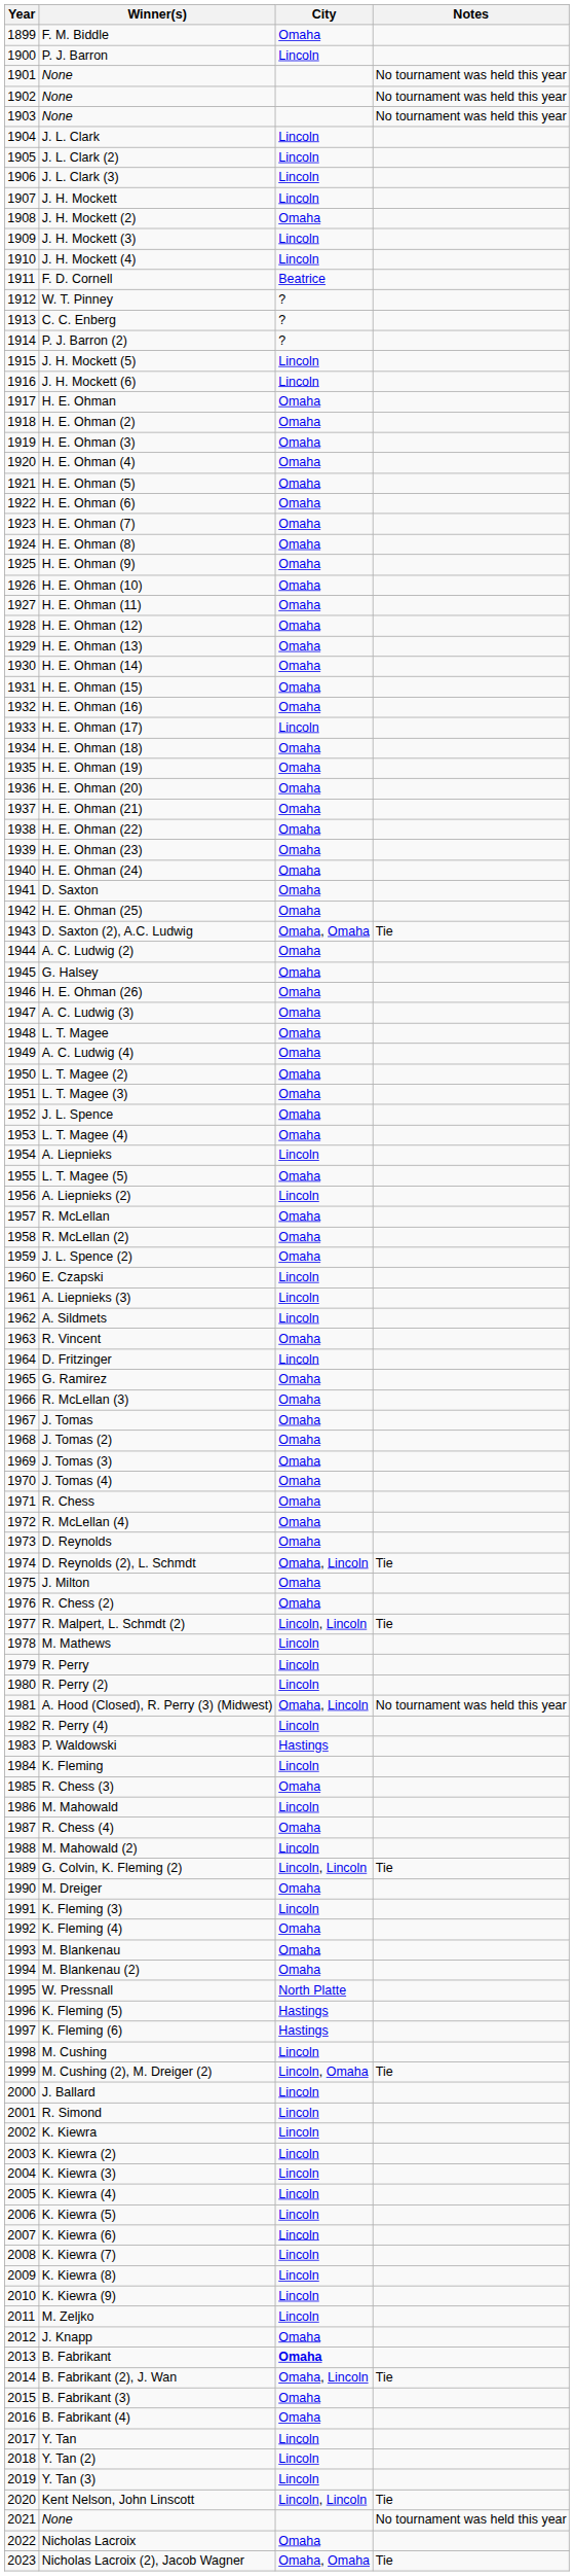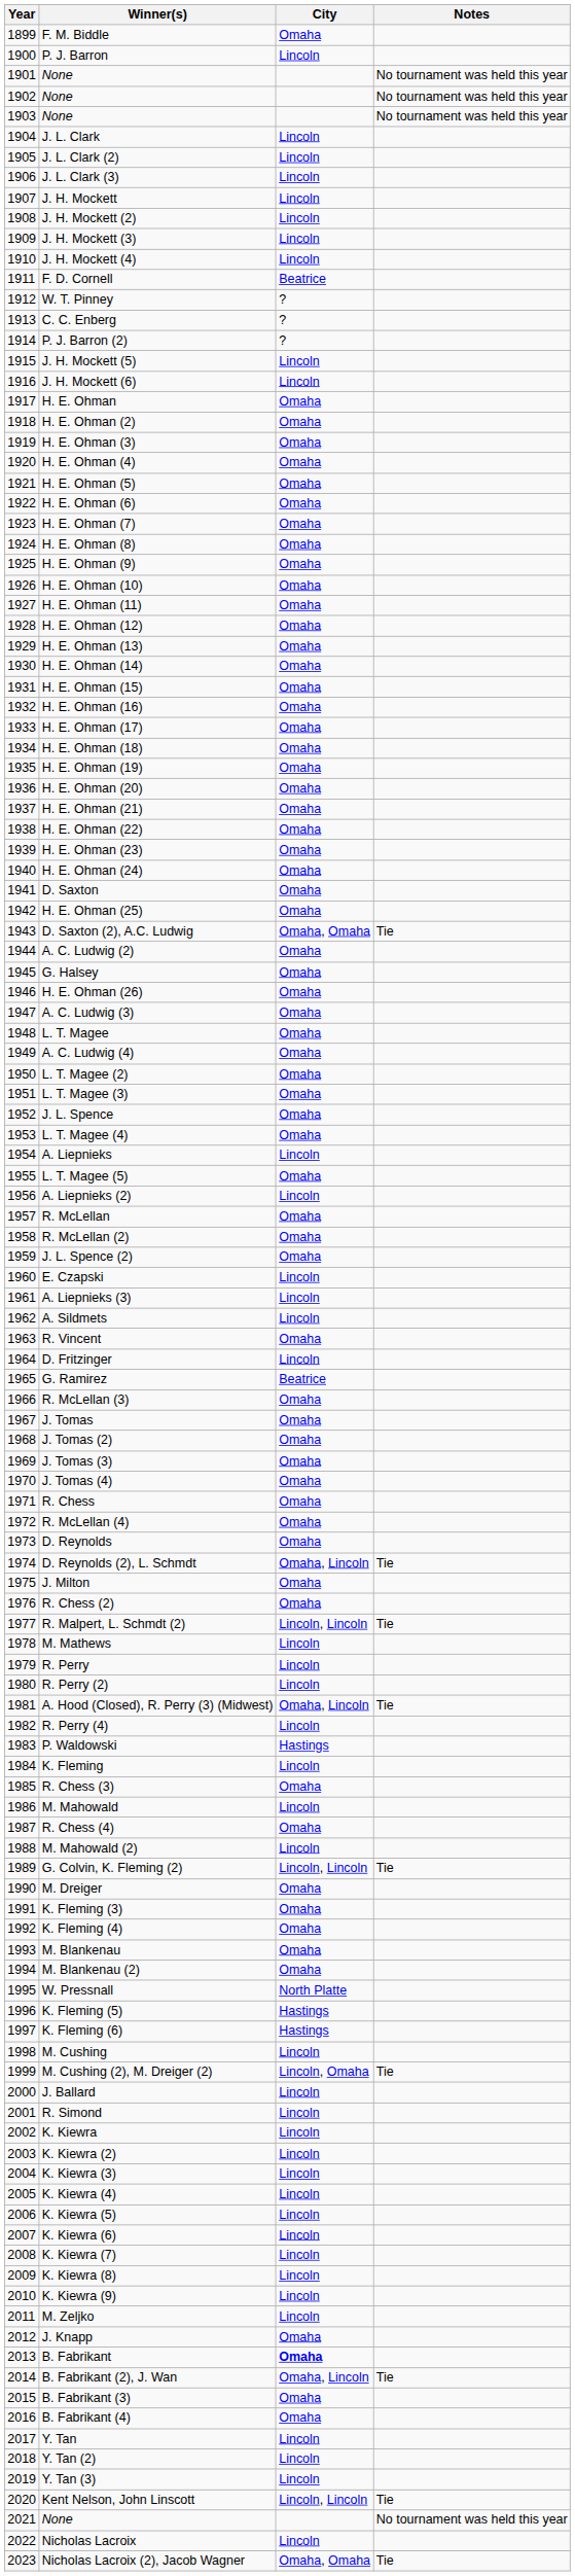J. H. Mockett (2) | City: Omaha -> Lincoln
H. E. Ohman (17) | City: Lincoln -> Omaha
G. Ramirez | City: Omaha -> Beatrice
A. Hood (Closed), R. Perry (3) (Midwest) | Notes: No tournament was held this year -> Tie
K. Fleming (3) | City: Lincoln -> Omaha
Nicholas Lacroix | City: Omaha -> Lincoln
